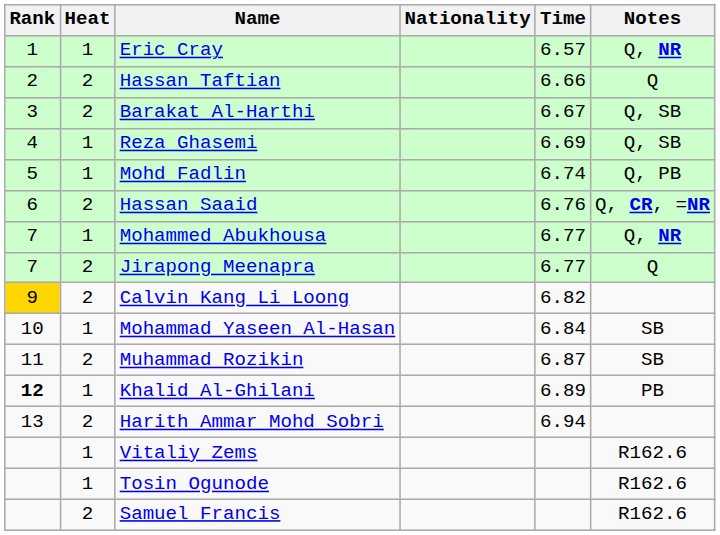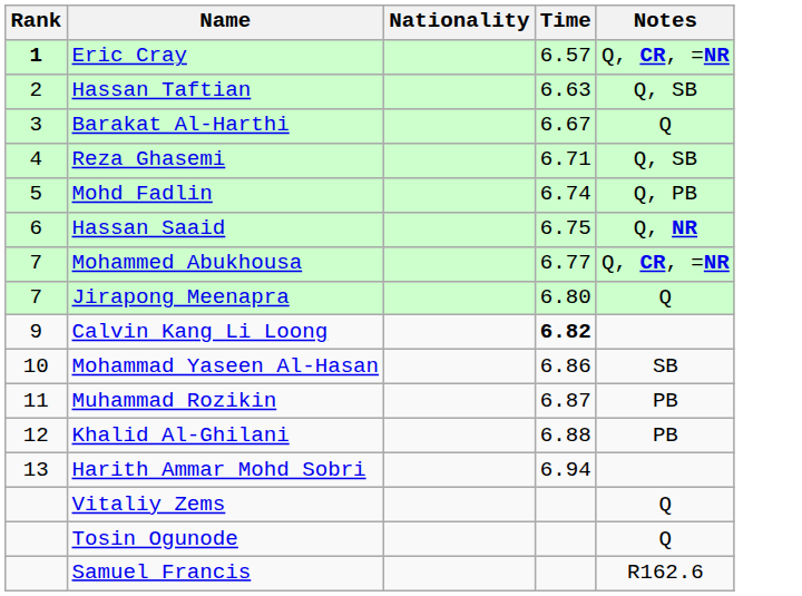- column: Heat | 1 | 2 | 2 | 1 | 1 | 2 | 1 | 2 | 2 | 1 | 2 | 1 | 2 | 1 | 1 | 2
Eric Cray | Rank: normal -> bold
Eric Cray | Notes: Q, NR -> Q, CR, =NR
Hassan Taftian | Time: 6.66 -> 6.63
Hassan Taftian | Notes: Q -> Q, SB
Barakat Al-Harthi | Notes: Q, SB -> Q
Reza Ghasemi | Time: 6.69 -> 6.71
Hassan Saaid | Time: 6.76 -> 6.75
Hassan Saaid | Notes: Q, CR, =NR -> Q, NR
Mohammed Abukhousa | Notes: Q, NR -> Q, CR, =NR
Jirapong Meenapra | Time: 6.77 -> 6.80
Calvin Kang Li Loong | Rank: gold background -> no background
Calvin Kang Li Loong | Time: normal -> bold
Mohammad Yaseen Al-Hasan | Time: 6.84 -> 6.86
Muhammad Rozikin | Notes: SB -> PB
Khalid Al-Ghilani | Rank: bold -> normal
Khalid Al-Ghilani | Time: 6.89 -> 6.88
Vitaliy Zems | Notes: R162.6 -> Q
Tosin Ogunode | Notes: R162.6 -> Q
